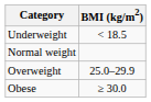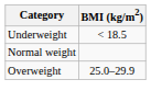- row: Obese | ≥ 30.0
